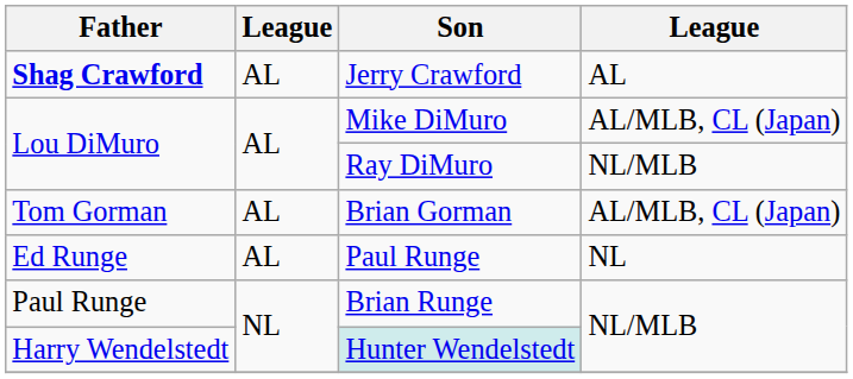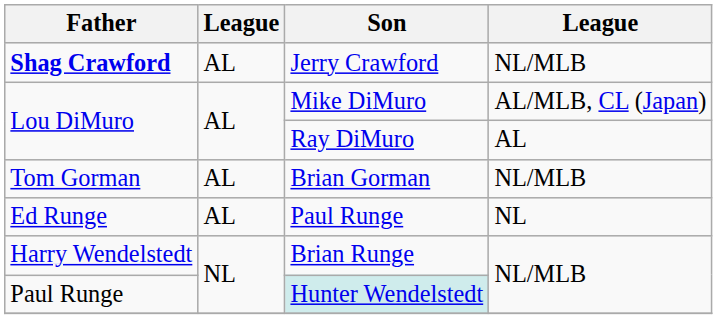Jerry Crawford | column 4: AL -> NL/MLB
Ray DiMuro | column 4: NL/MLB -> AL
Brian Gorman | column 4: AL/MLB, CL (Japan) -> NL/MLB
Brian Runge | Father: Paul Runge -> Harry Wendelstedt
Hunter Wendelstedt | Father: Harry Wendelstedt -> Paul Runge
